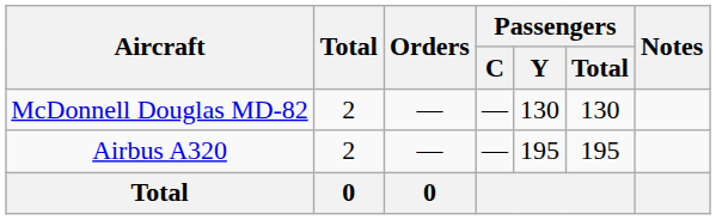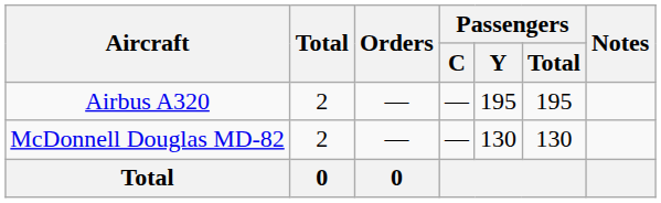rows swapped: Airbus A320 <-> McDonnell Douglas MD-82
